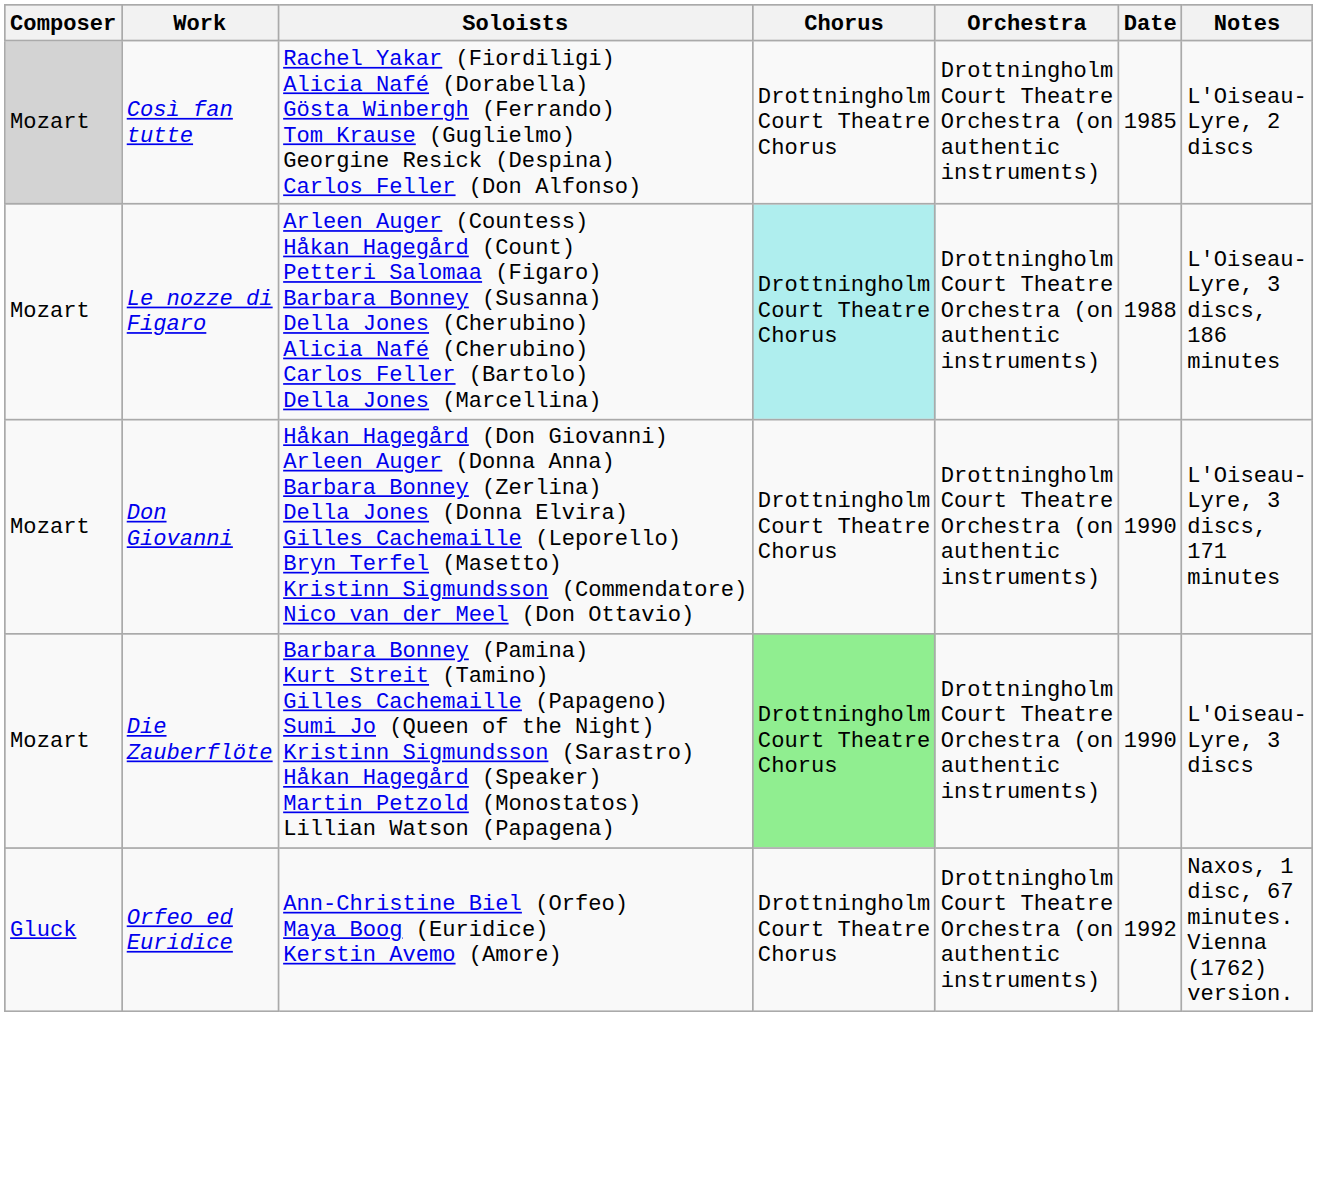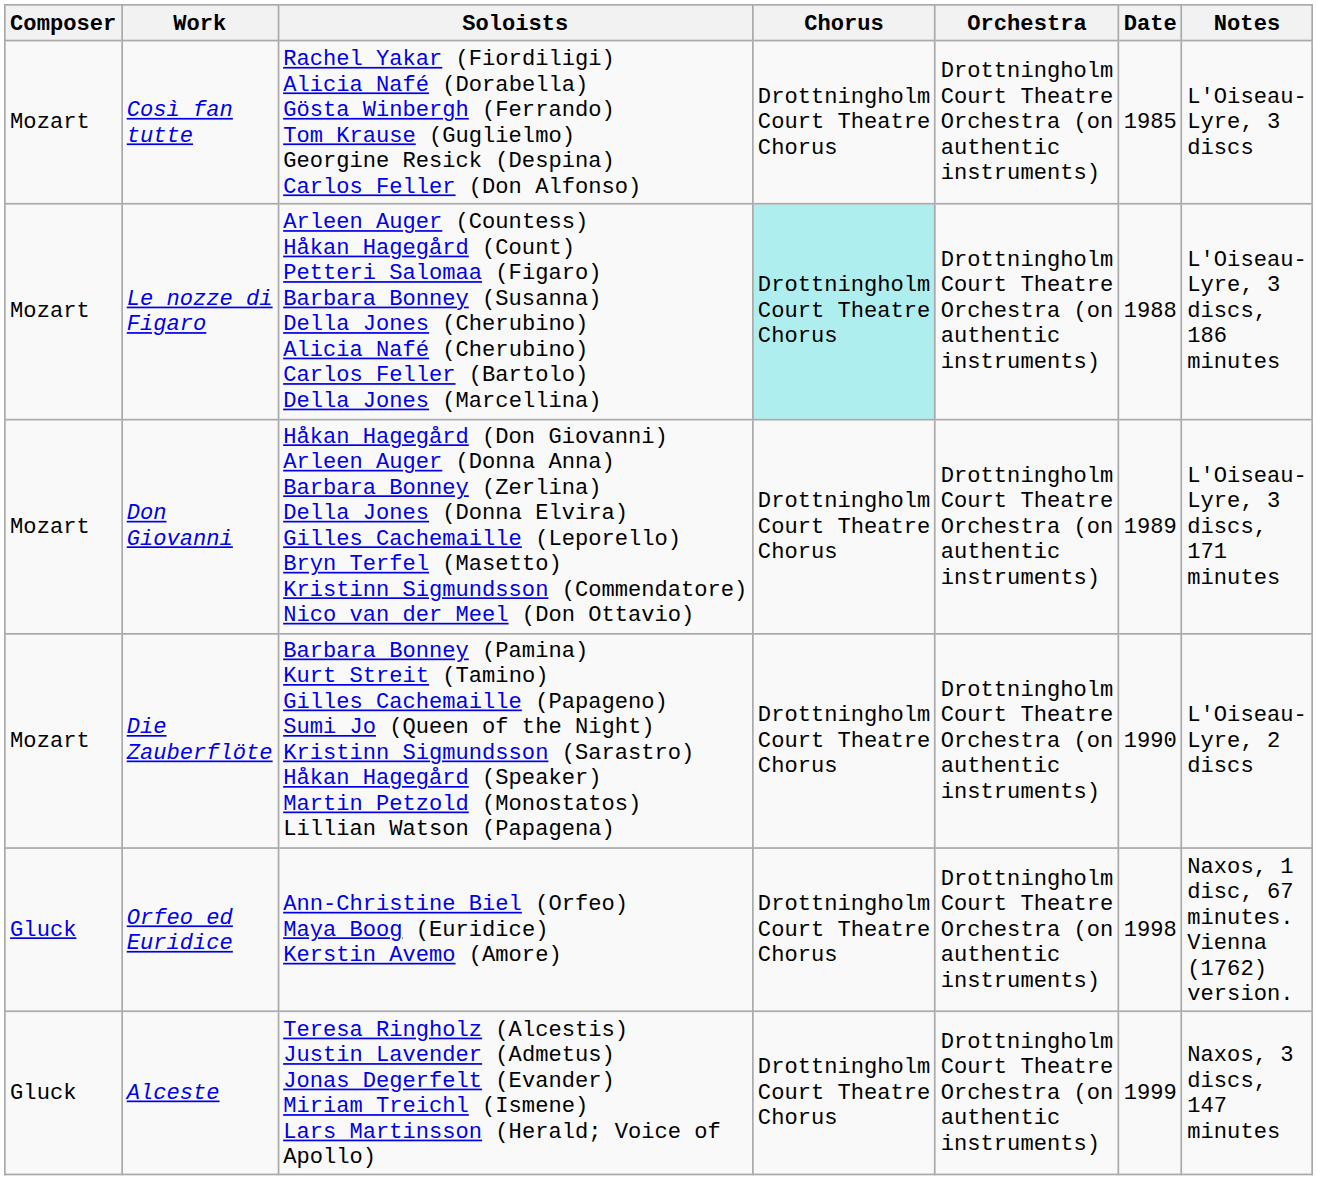Così fan tutte | Composer: lightgrey background -> no background
Così fan tutte | Notes: L'Oiseau-Lyre, 2 discs -> L'Oiseau-Lyre, 3 discs
Don Giovanni | Date: 1990 -> 1989
Die Zauberflöte | Chorus: lightgreen background -> no background
Die Zauberflöte | Notes: L'Oiseau-Lyre, 3 discs -> L'Oiseau-Lyre, 2 discs
Orfeo ed Euridice | Date: 1992 -> 1998
+ row: Gluck | Alceste | Teresa Ringholz (Alcestis) Justin Lavender (Admetus) Jonas Degerfelt (Evander) Miriam Treichl (Ismene) Lars Martinsson (Herald; Voice of Apollo) | Drottningholm Court Theatre Chorus | Drottningholm Court Theatre Orchestra (on authentic instruments) | 1999 | Naxos, 3 discs, 147 minutes
